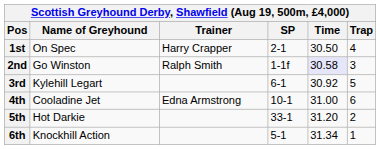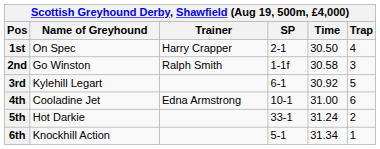2nd | Time: lavender background -> no background
5th | Time: 31.20 -> 31.24
